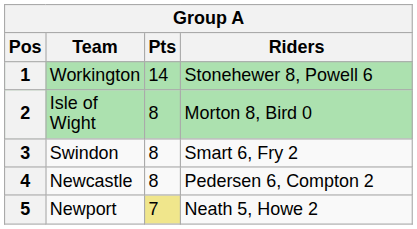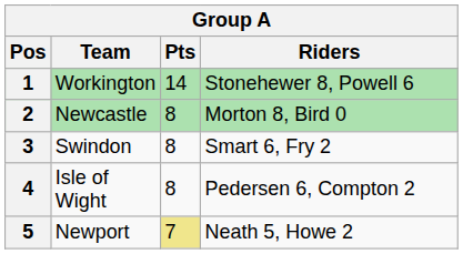2 | Team: Isle of Wight -> Newcastle
4 | Team: Newcastle -> Isle of Wight
